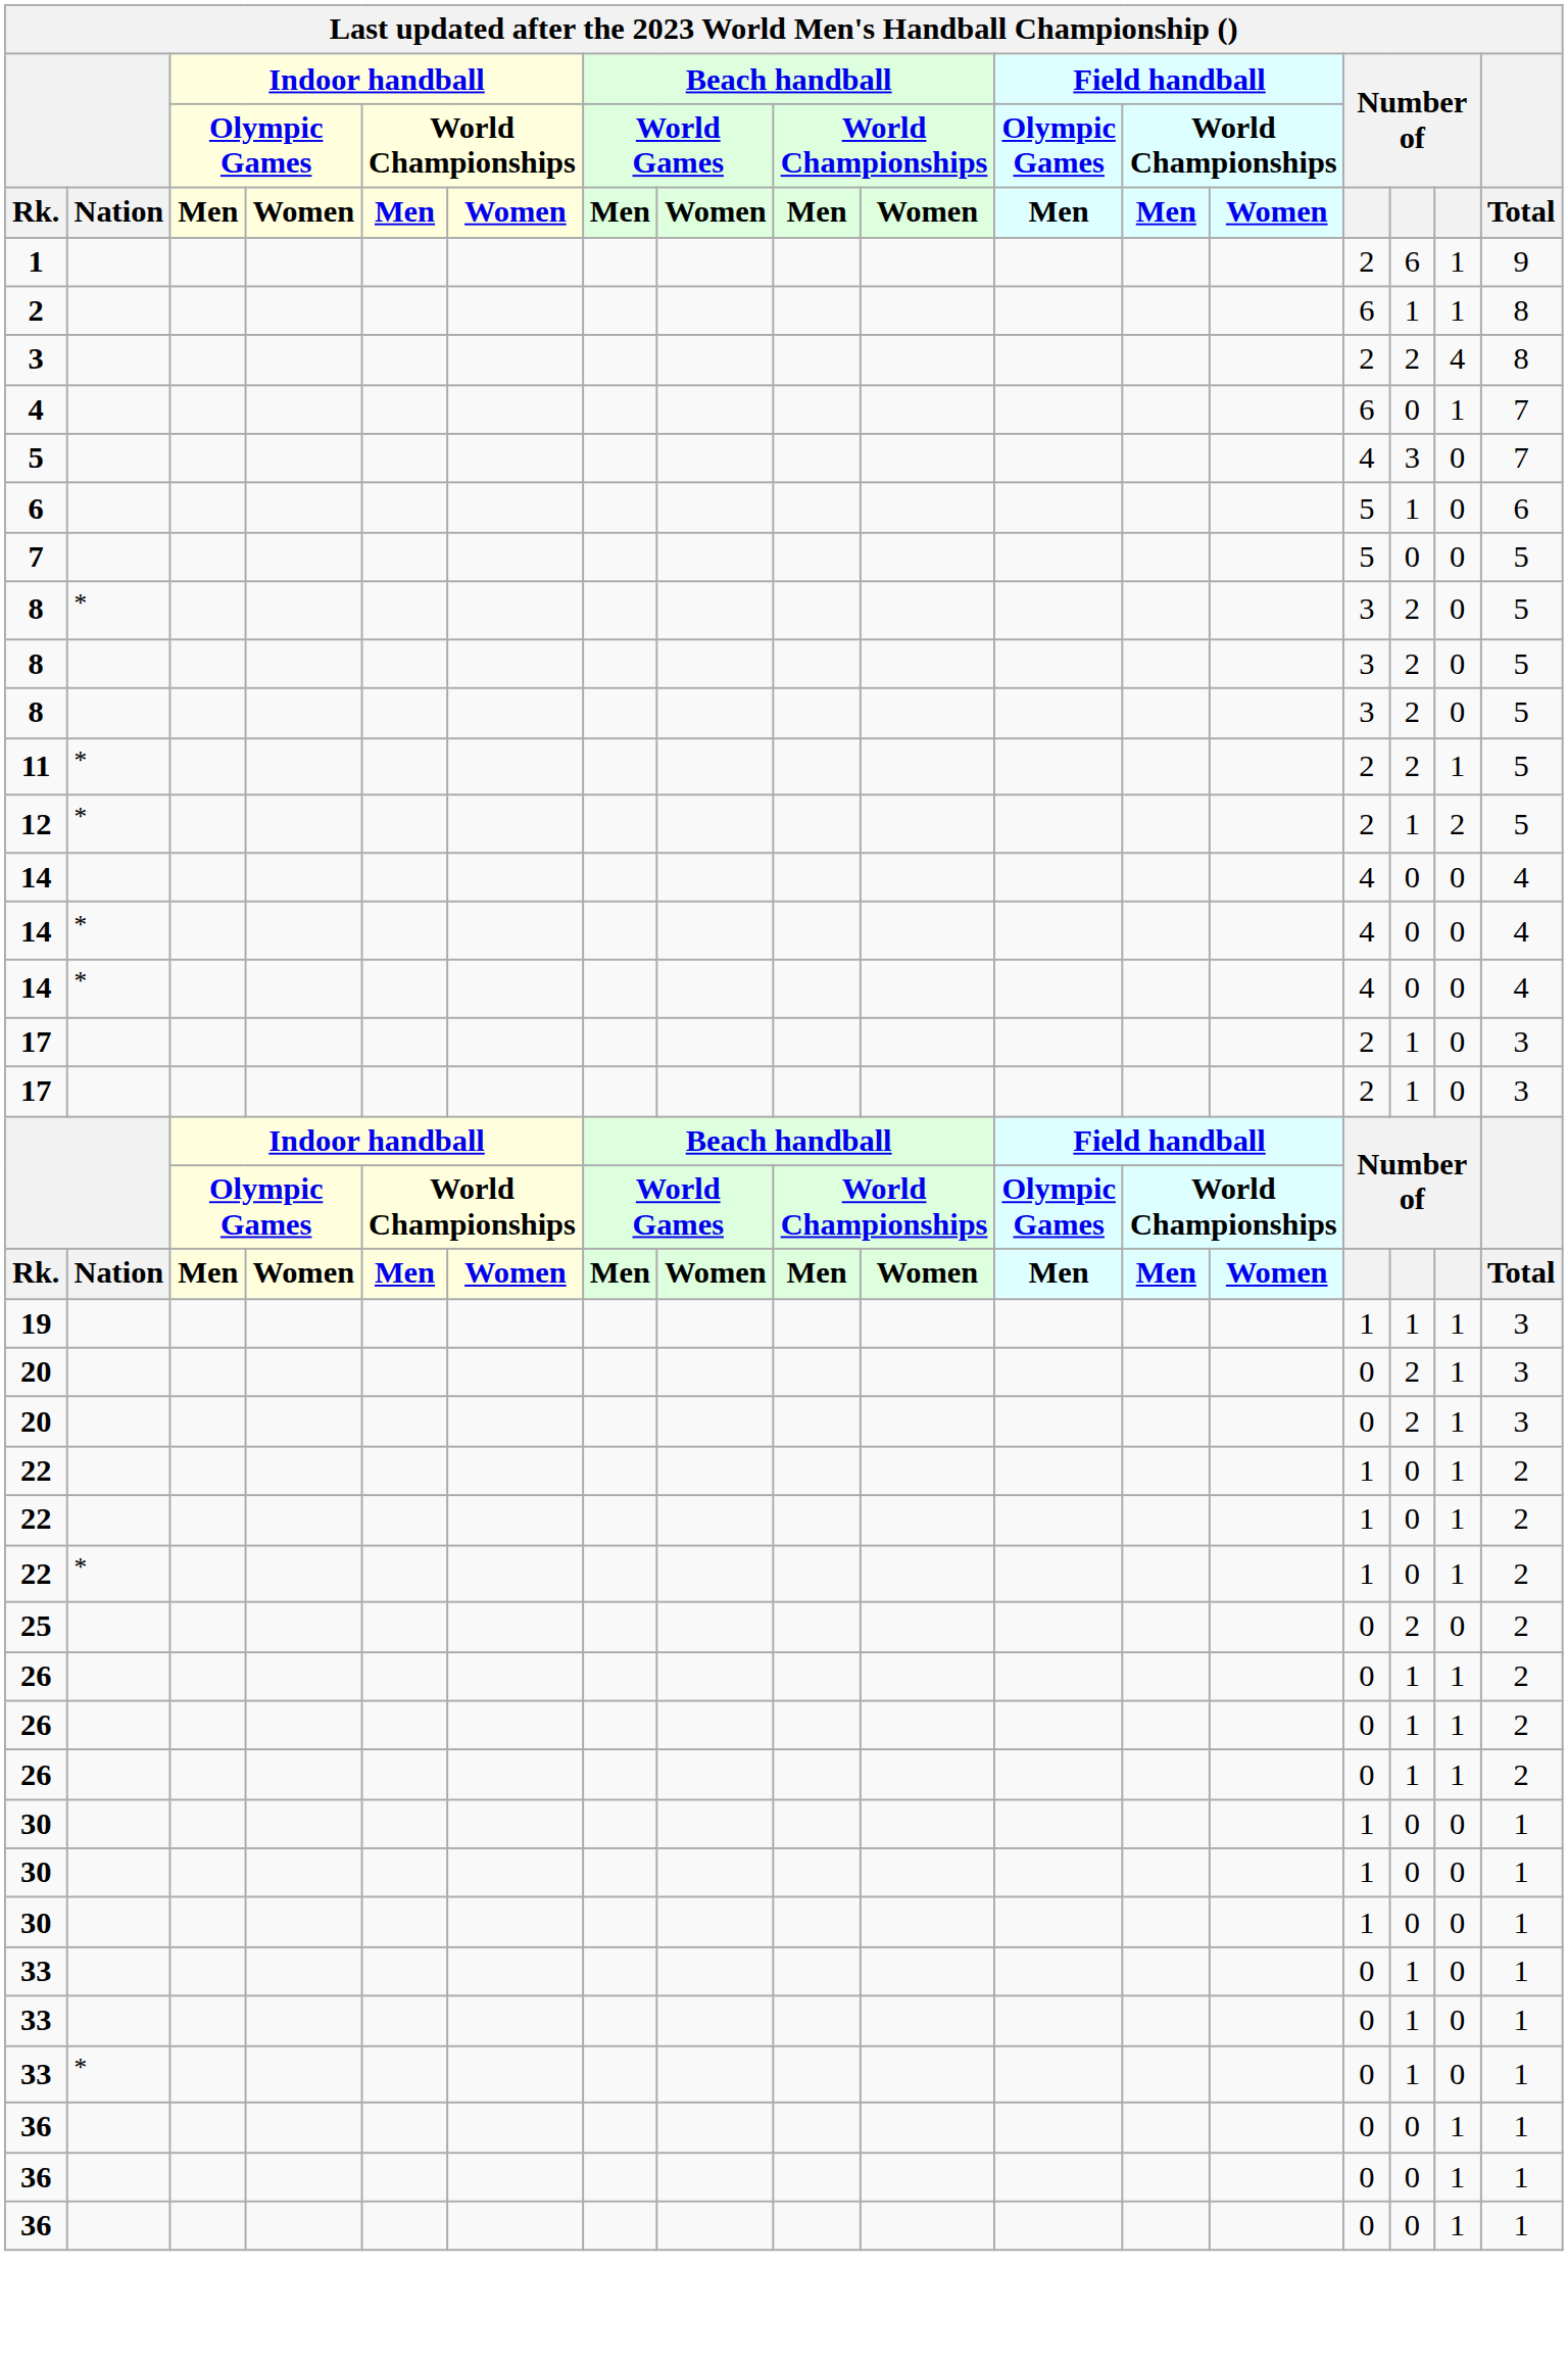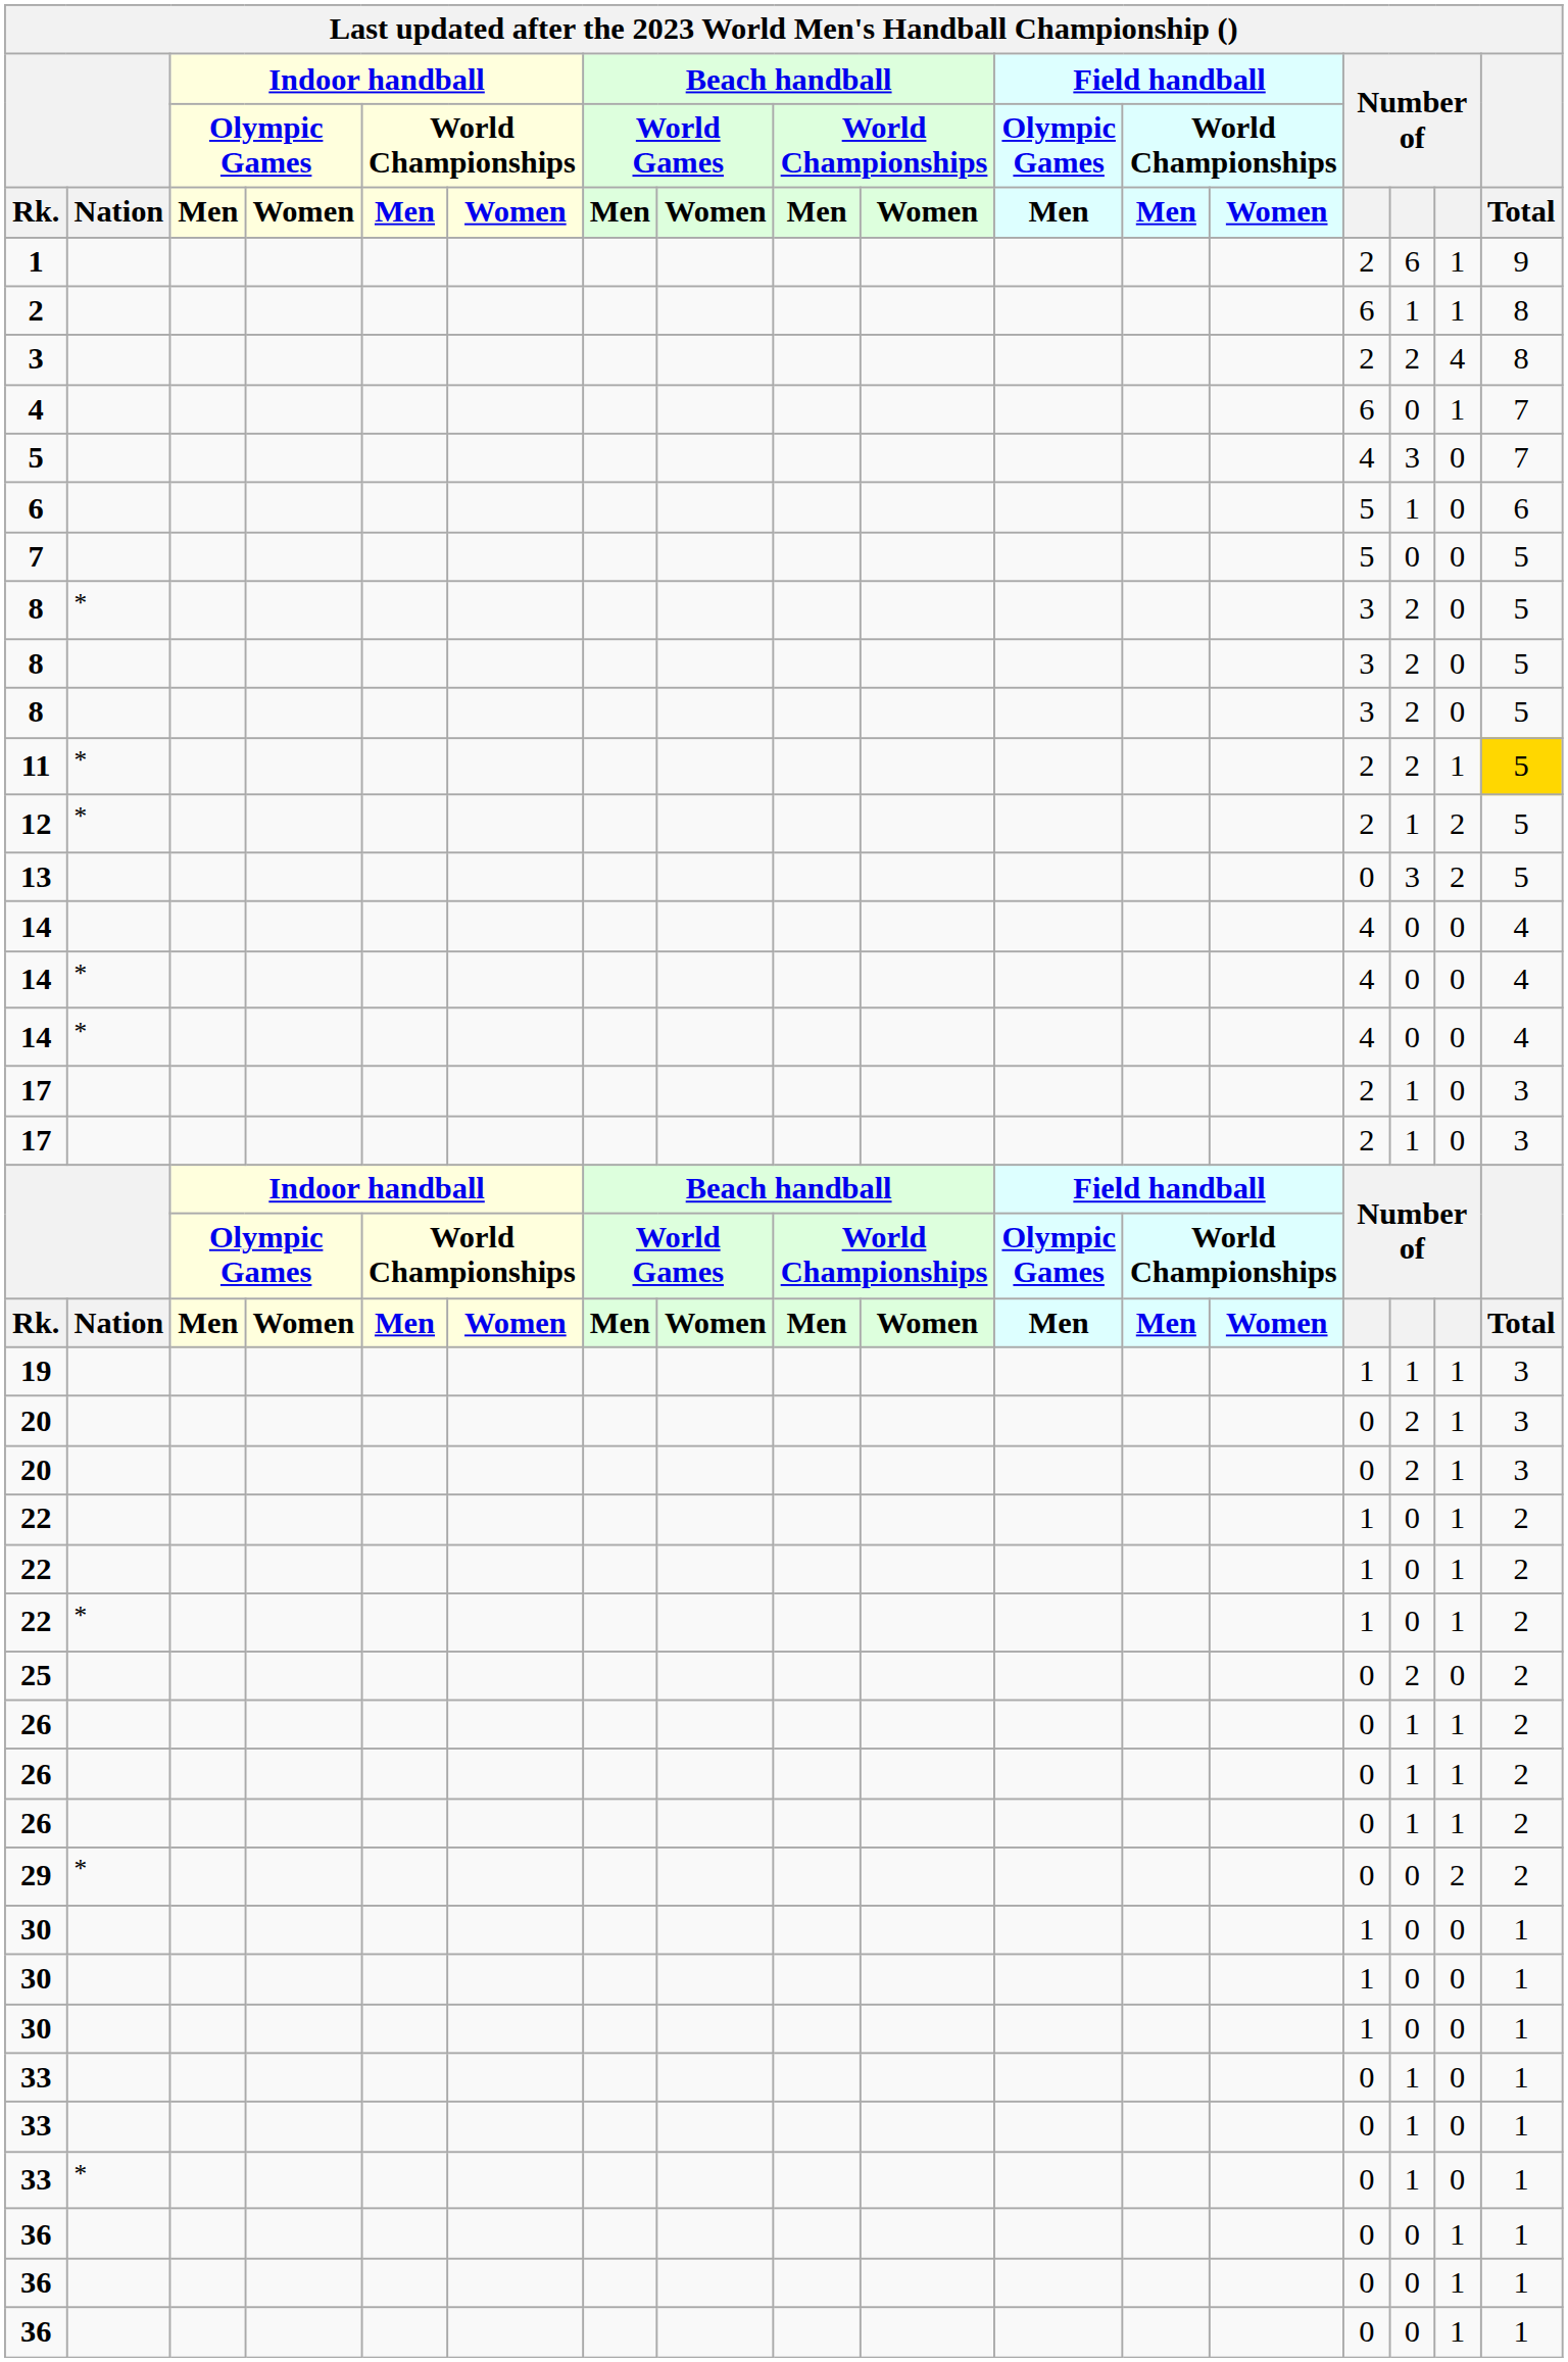11 | Total: no background -> gold background
+ row: 13 | 0 | 3 | 2 | 5
+ row: 29 | * | 0 | 0 | 2 | 2
